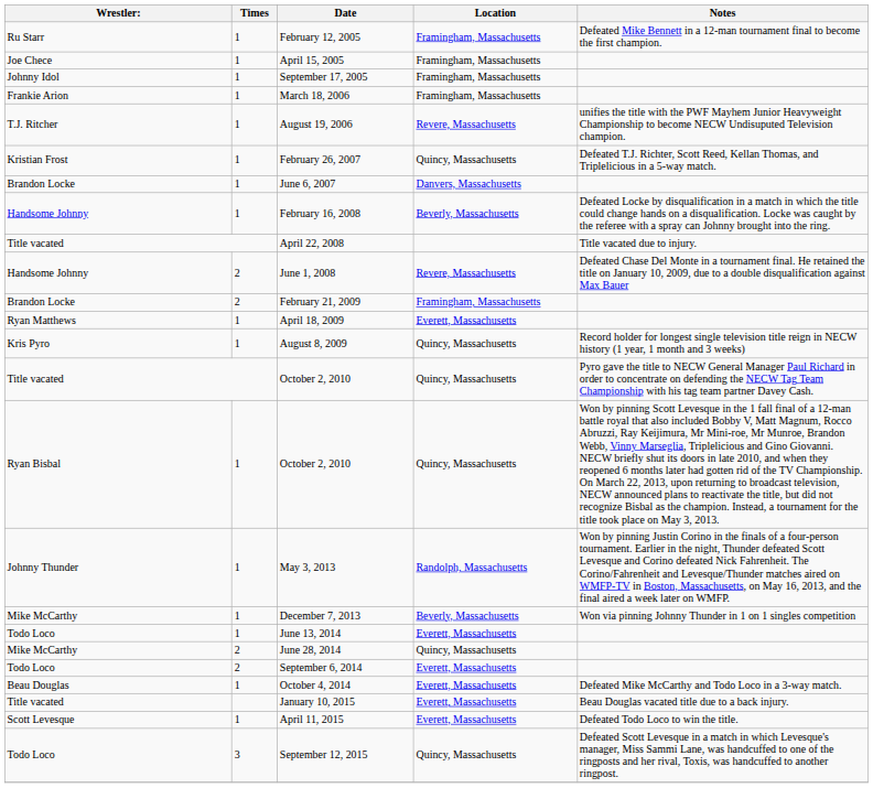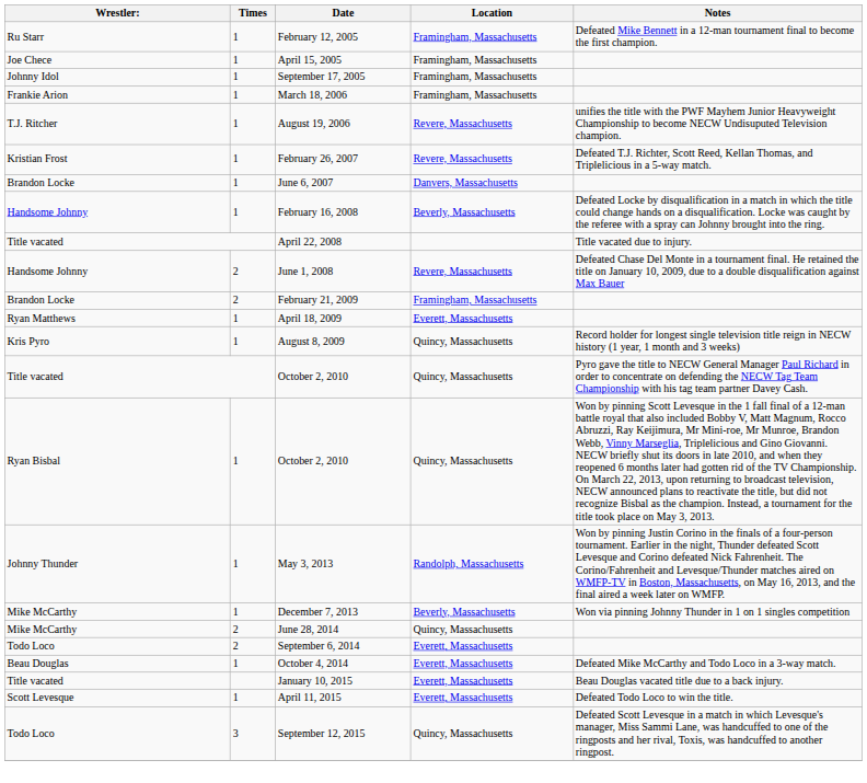February 26, 2007 | Location: Quincy, Massachusetts -> Revere, Massachusetts
- row: Todo Loco | 1 | June 13, 2014 | Everett, Massachusetts
